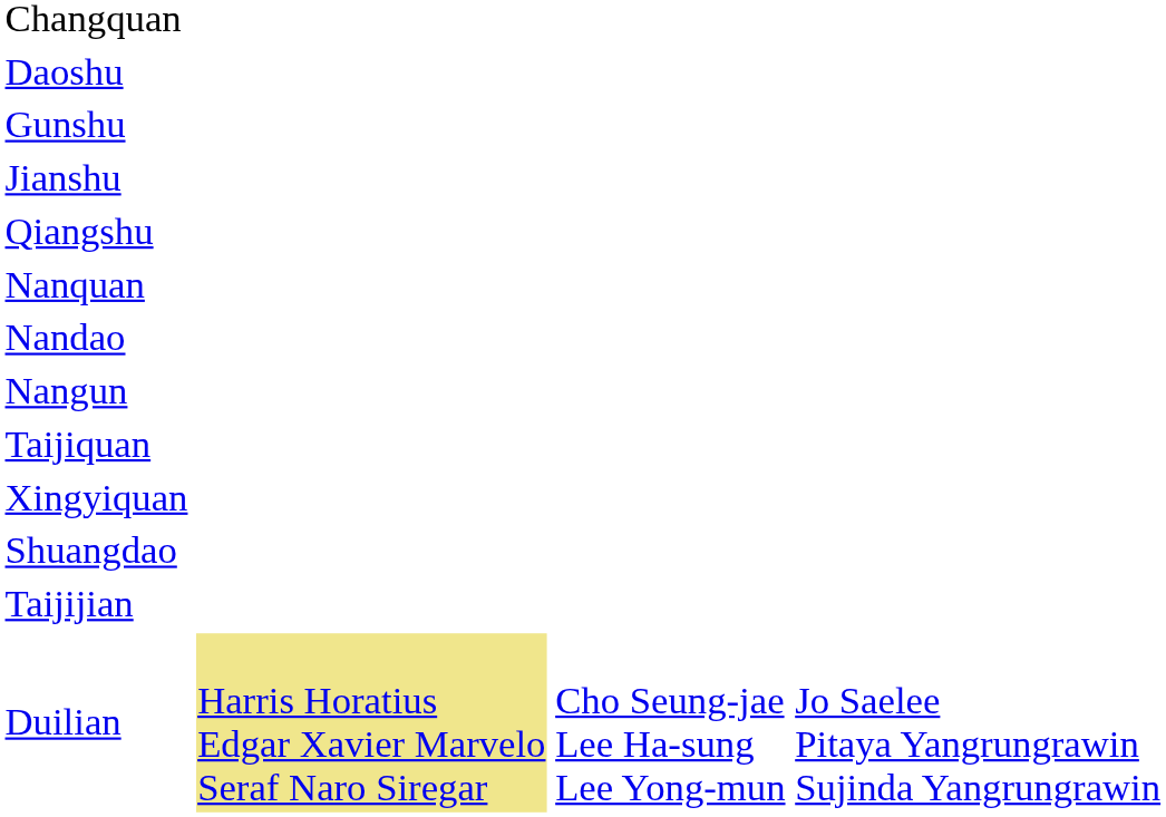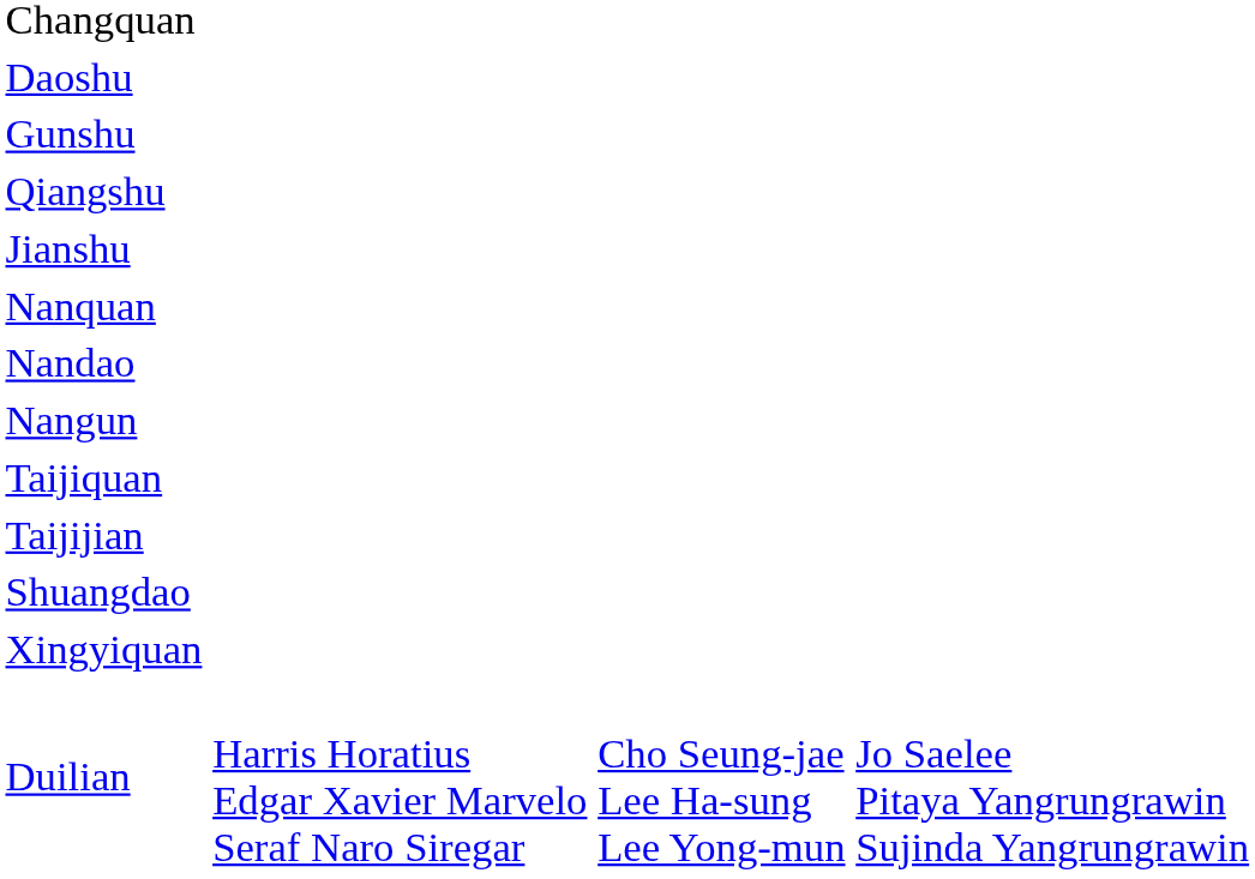rows swapped: Jianshu <-> Qiangshu
rows swapped: Taijijian <-> Xingyiquan
Duilian | column 2: khaki background -> no background
